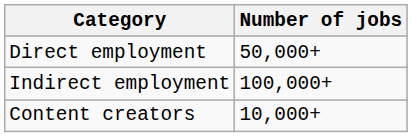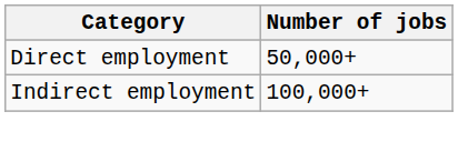- row: Content creators | 10,000+
